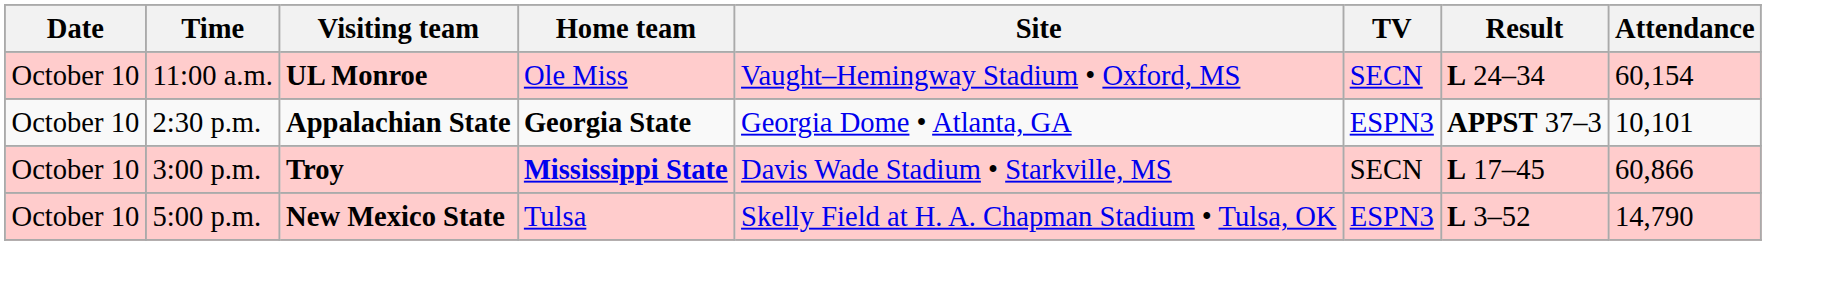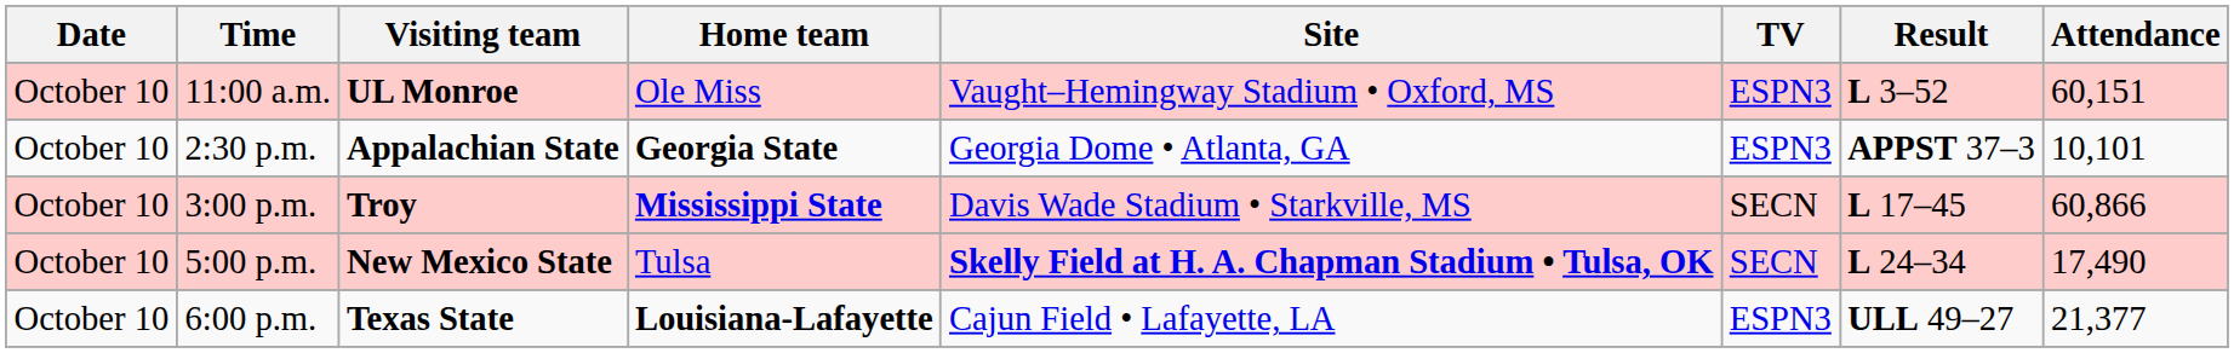11:00 a.m. | TV: SECN -> ESPN3
11:00 a.m. | Result: L 24–34 -> L 3–52
11:00 a.m. | Attendance: 60,154 -> 60,151
5:00 p.m. | Site: normal -> bold
5:00 p.m. | TV: ESPN3 -> SECN
5:00 p.m. | Result: L 3–52 -> L 24–34
5:00 p.m. | Attendance: 14,790 -> 17,490
+ row: October 10 | 6:00 p.m. | Texas State | Louisiana-Lafayette | Cajun Field • Lafayette, LA | ESPN3 | ULL 49–27 | 21,377
